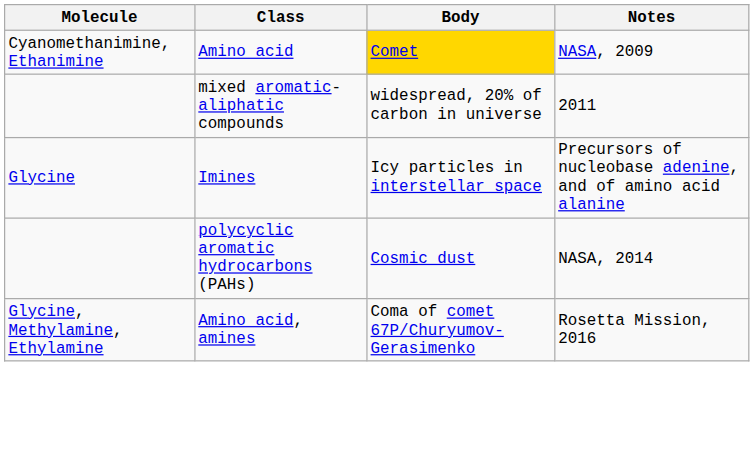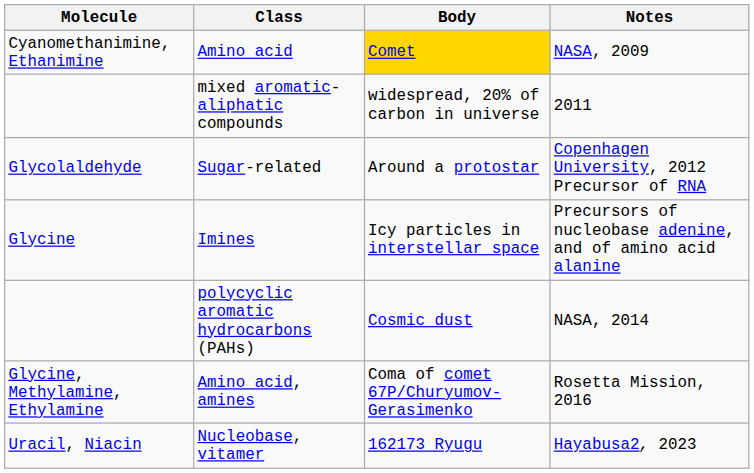+ row: Glycolaldehyde | Sugar-related | Around a protostar | Copenhagen University, 2012 Precursor of RNA
+ row: Uracil, Niacin | Nucleobase, vitamer | 162173 Ryugu | Hayabusa2, 2023
